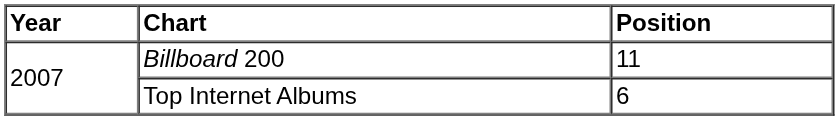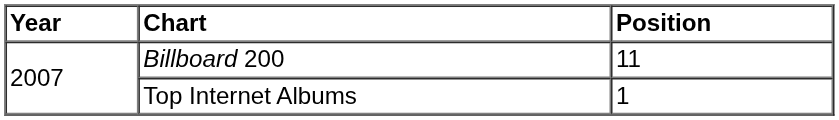Top Internet Albums | Position: 6 -> 1
